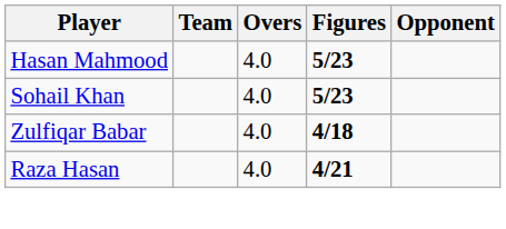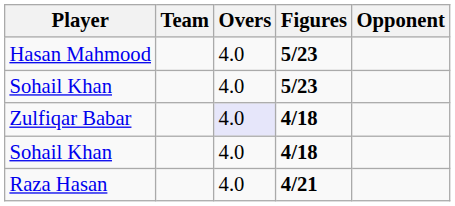Zulfiqar Babar | Overs: no background -> lavender background
+ row: Sohail Khan | 4.0 | 4/18
